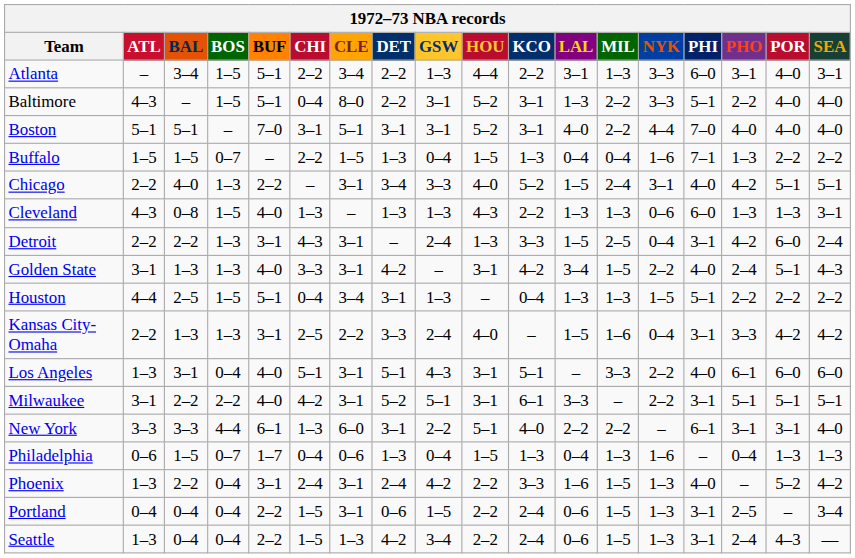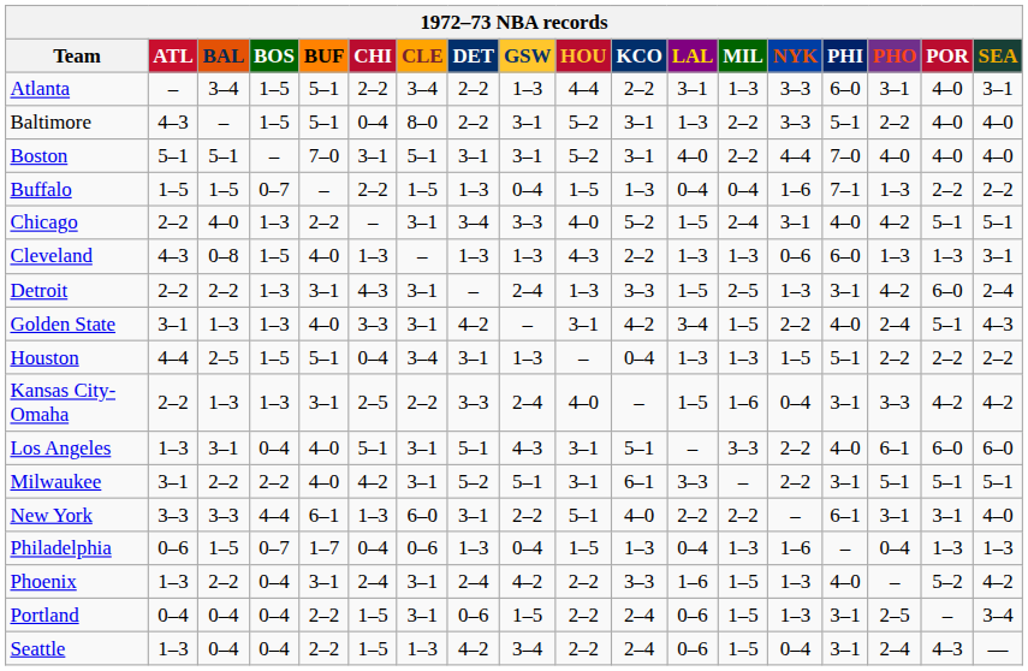Detroit | NYK: 0–4 -> 1–3
Seattle | NYK: 1–3 -> 0–4
